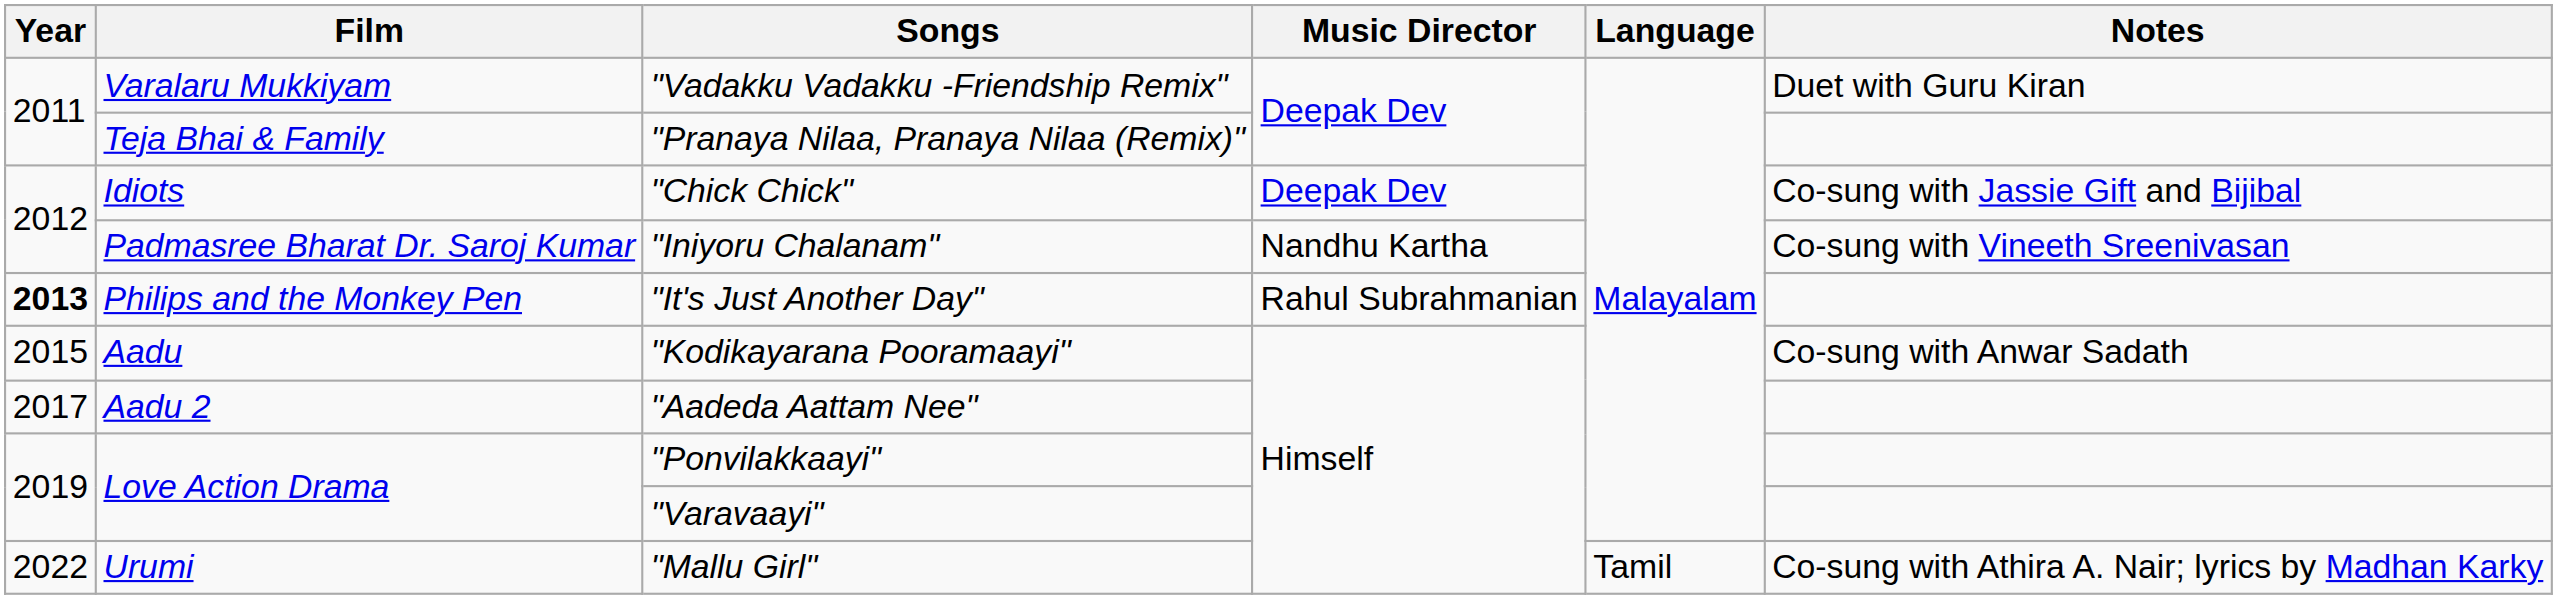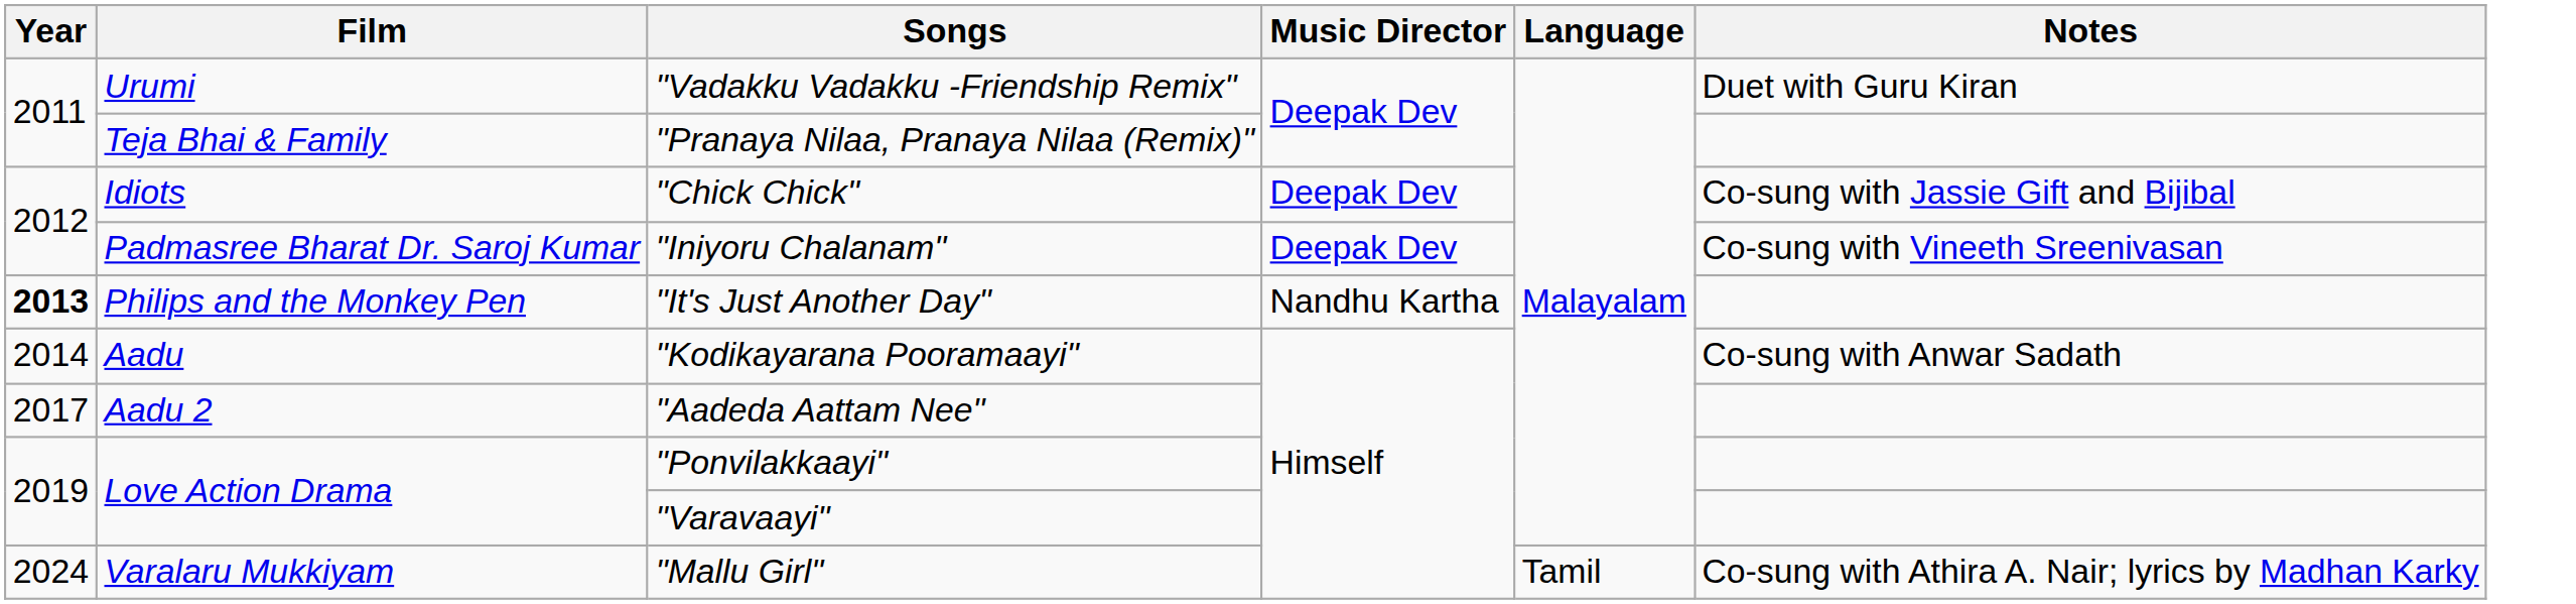"Vadakku Vadakku -Friendship Remix" | Film: Varalaru Mukkiyam -> Urumi
"Iniyoru Chalanam" | Music Director: Nandhu Kartha -> Deepak Dev
"It's Just Another Day" | Music Director: Rahul Subrahmanian -> Nandhu Kartha
"Kodikayarana Pooramaayi" | Year: 2015 -> 2014
"Mallu Girl" | Year: 2022 -> 2024
"Mallu Girl" | Film: Urumi -> Varalaru Mukkiyam
